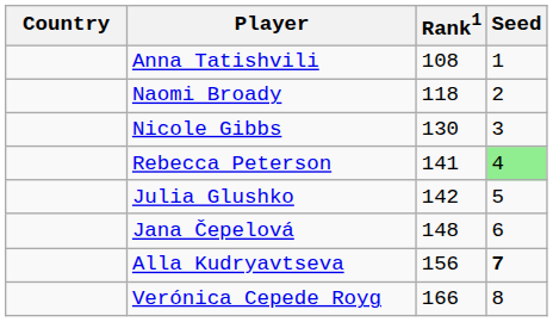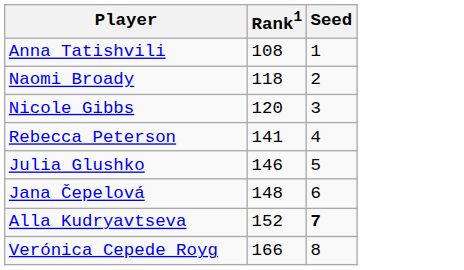- column: Country
Nicole Gibbs | Rank1: 130 -> 120
Rebecca Peterson | Seed: lightgreen background -> no background
Julia Glushko | Rank1: 142 -> 146
Alla Kudryavtseva | Rank1: 156 -> 152
